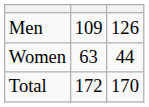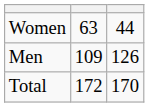rows swapped: Men <-> Women
